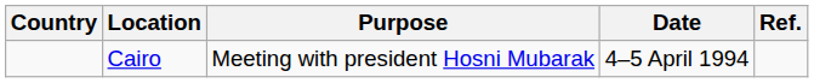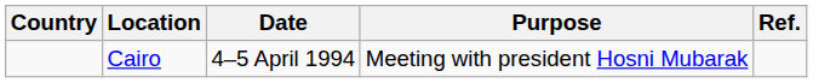columns swapped: Date <-> Purpose
